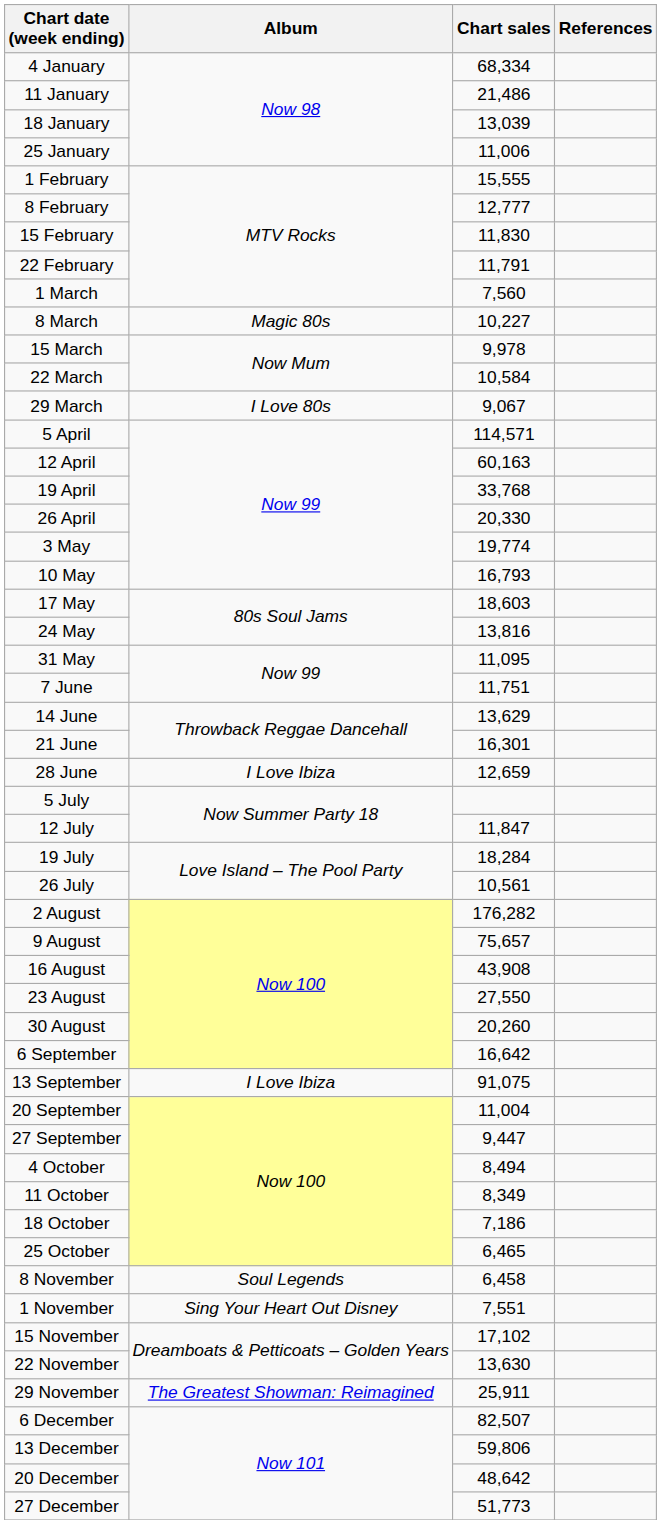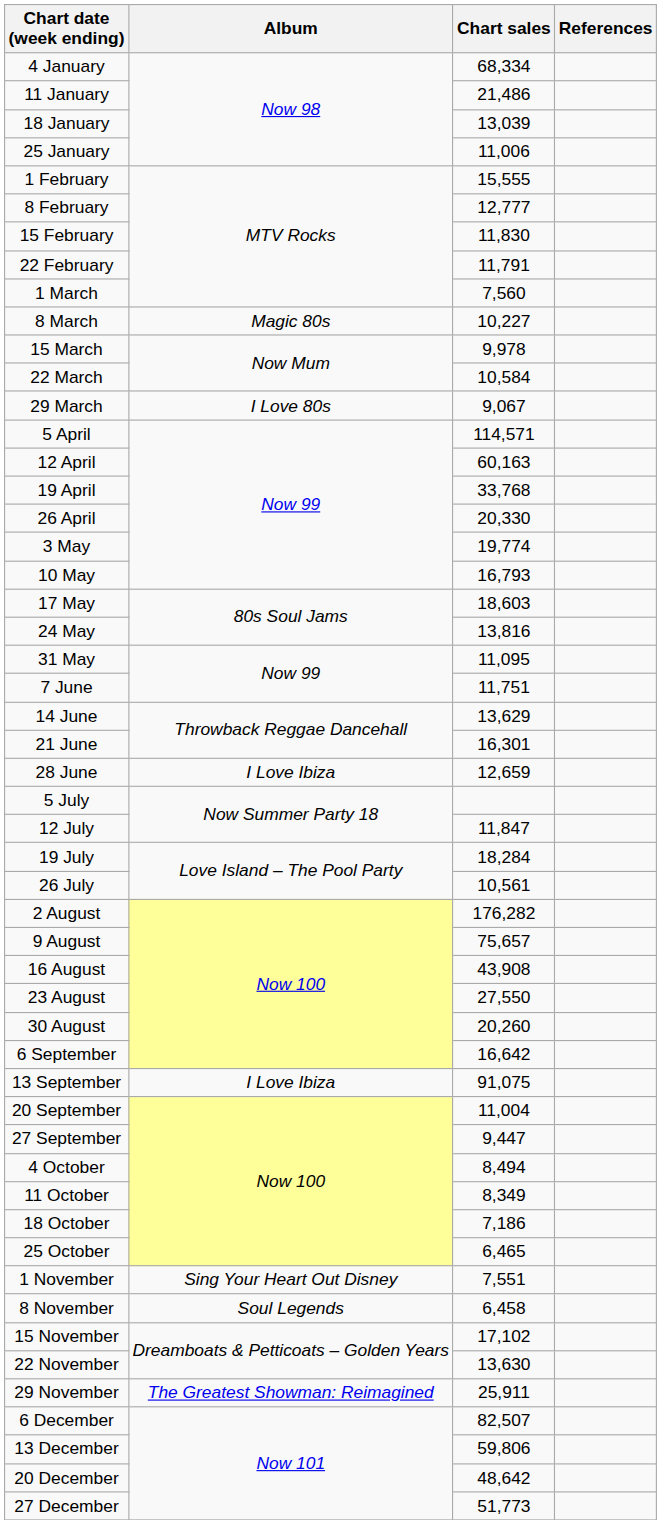rows swapped: 1 November <-> 8 November
